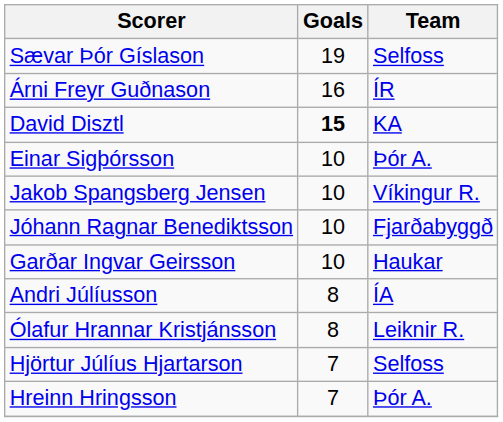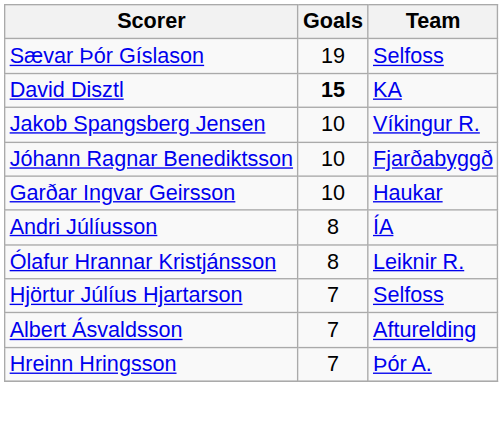- row: Árni Freyr Guðnason | 16 | ÍR
- row: Einar Sigþórsson | 10 | Þór A.
+ row: Albert Ásvaldsson | 7 | Afturelding
